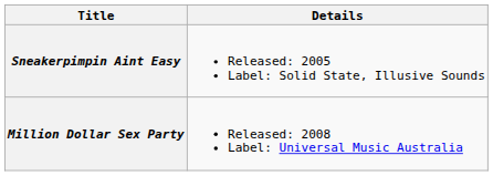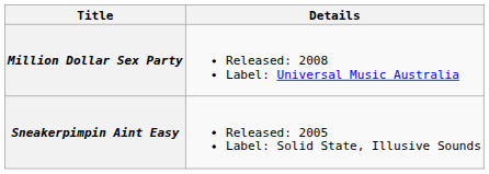rows swapped: Sneakerpimpin Aint Easy <-> Million Dollar Sex Party
